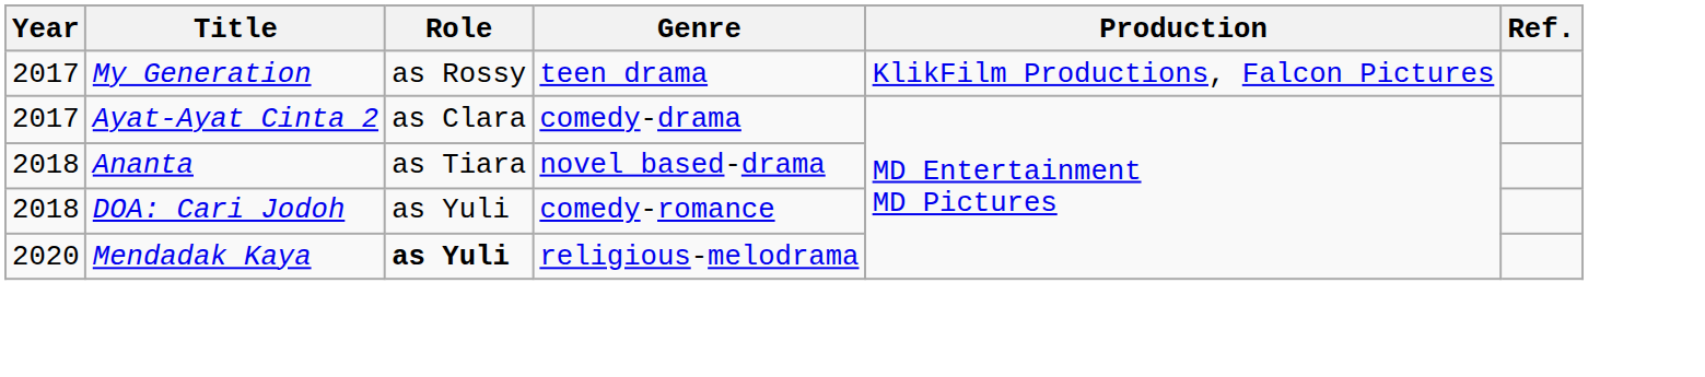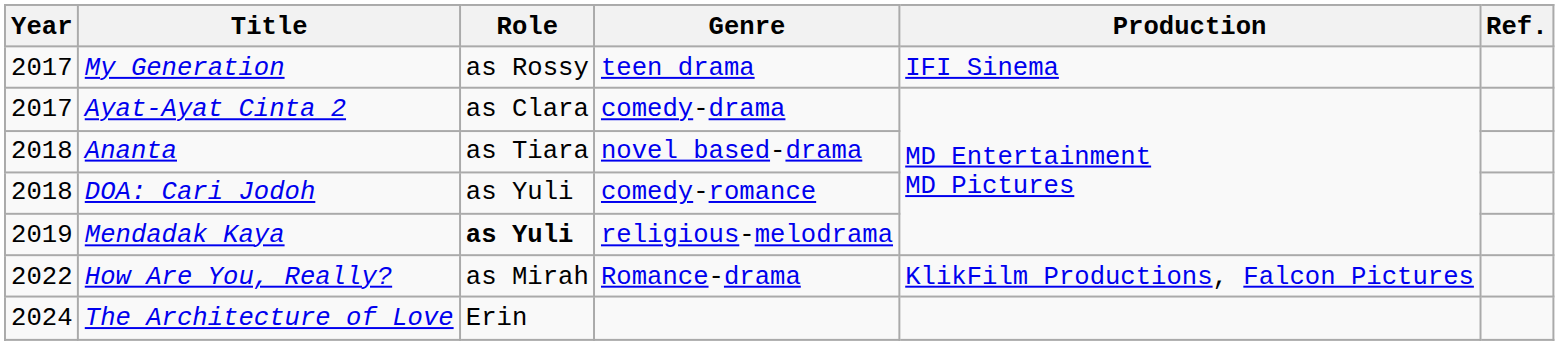My Generation | Production: KlikFilm Productions, Falcon Pictures -> IFI Sinema
Mendadak Kaya | Year: 2020 -> 2019
+ row: 2022 | How Are You, Really? | as Mirah | Romance-drama | KlikFilm Productions, Falcon Pictures
+ row: 2024 | The Architecture of Love | Erin
